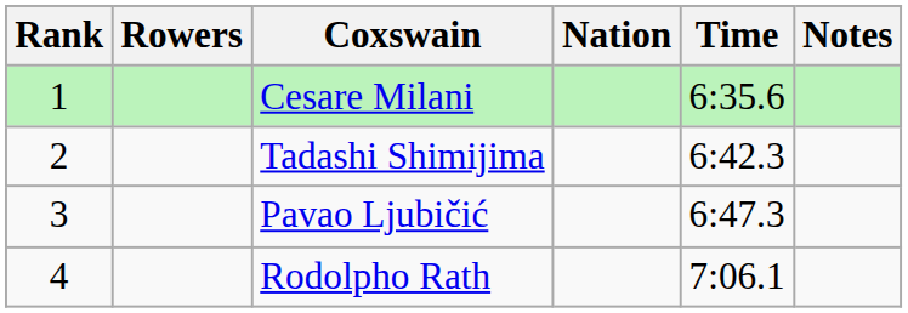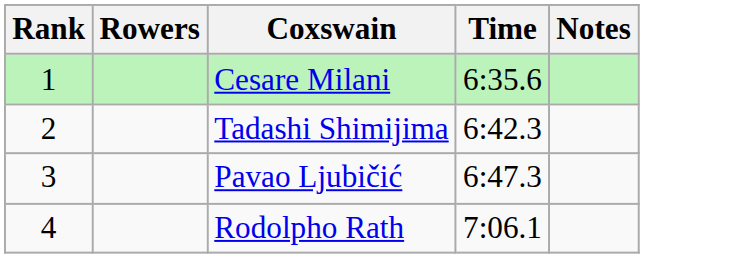- column: Nation
